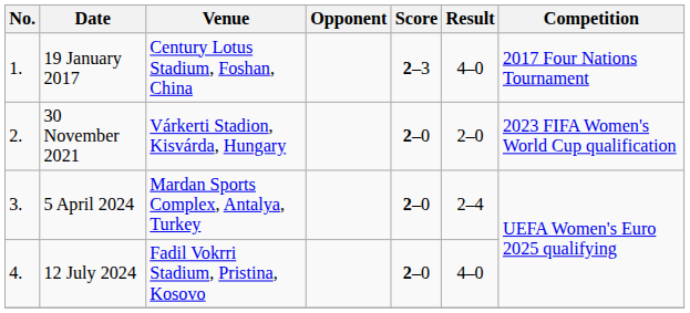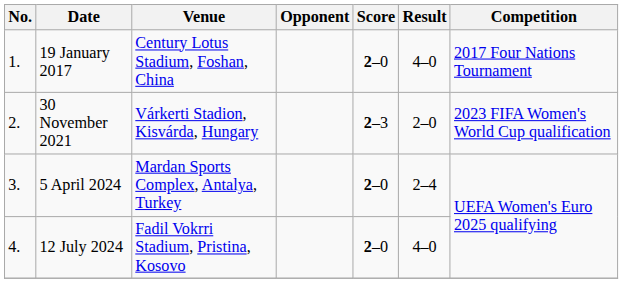19 January 2017 | Score: 2–3 -> 2–0
30 November 2021 | Score: 2–0 -> 2–3
